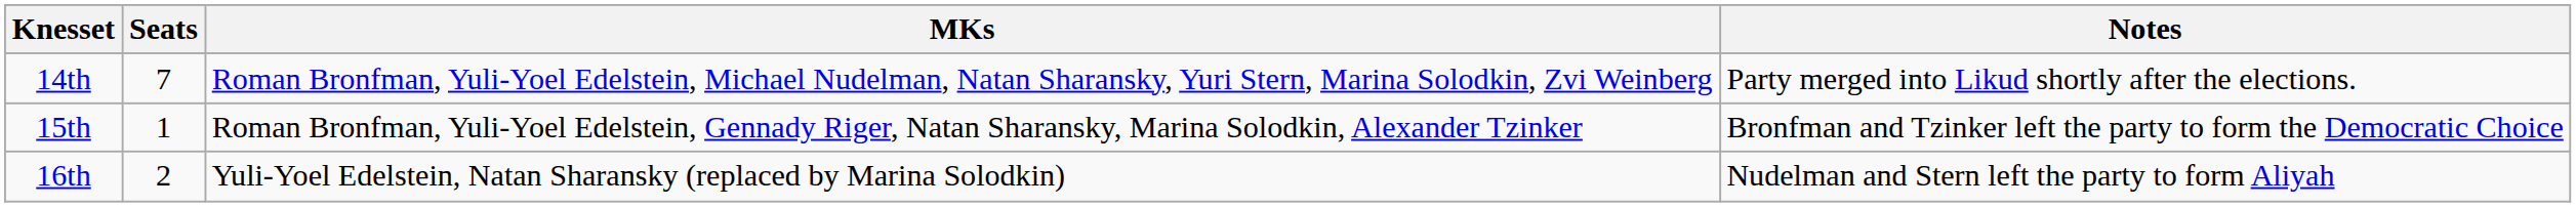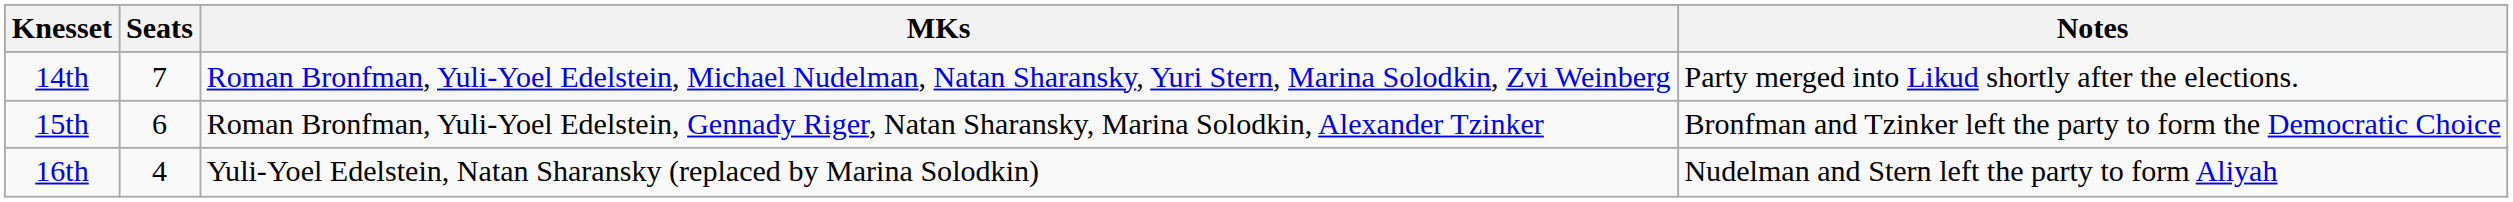15th | Seats: 1 -> 6
16th | Seats: 2 -> 4
